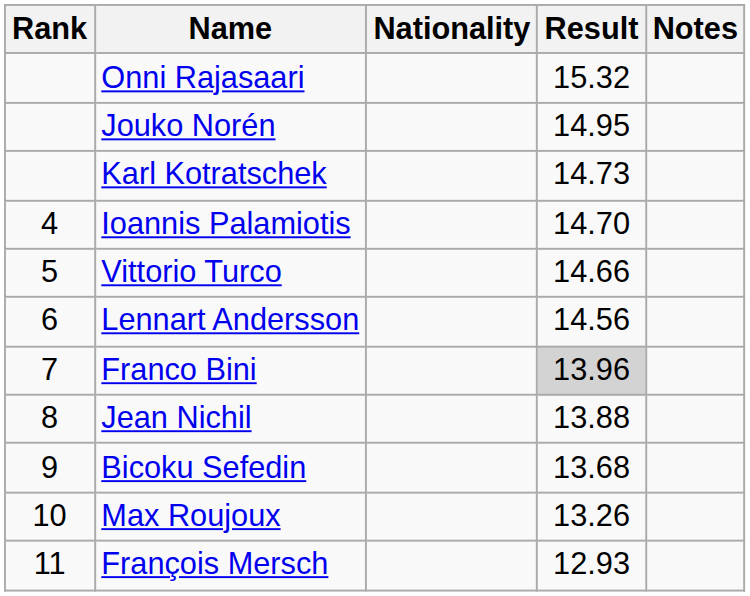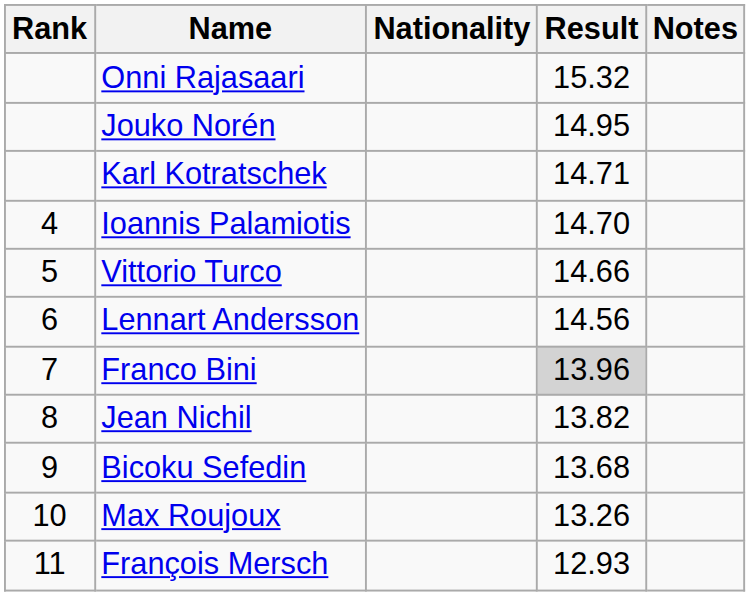Karl Kotratschek | Result: 14.73 -> 14.71
Jean Nichil | Result: 13.88 -> 13.82
